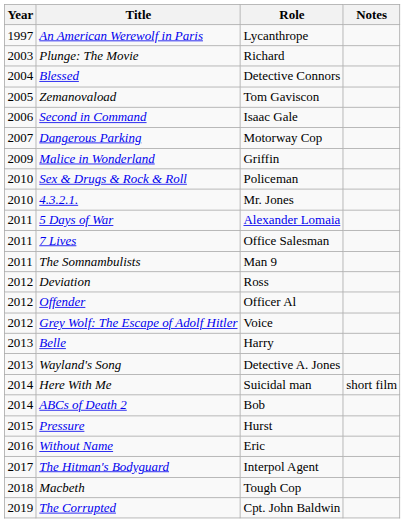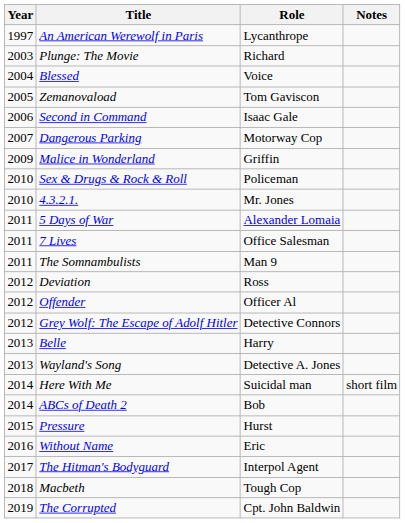Blessed | Role: Detective Connors -> Voice
Grey Wolf: The Escape of Adolf Hitler | Role: Voice -> Detective Connors
